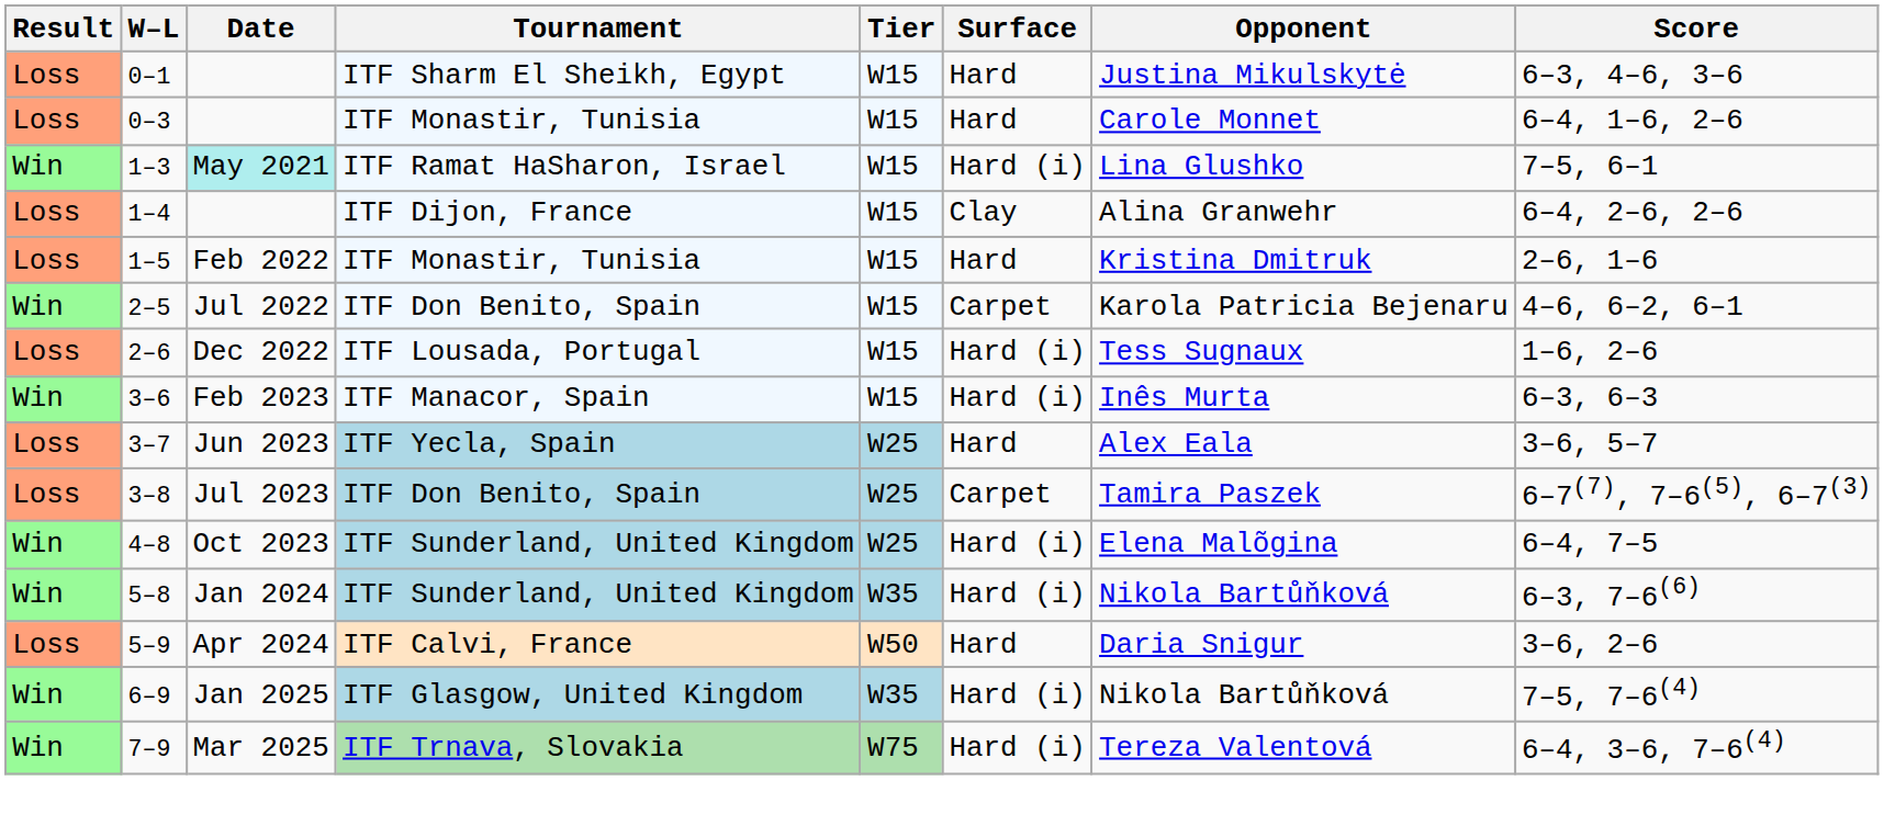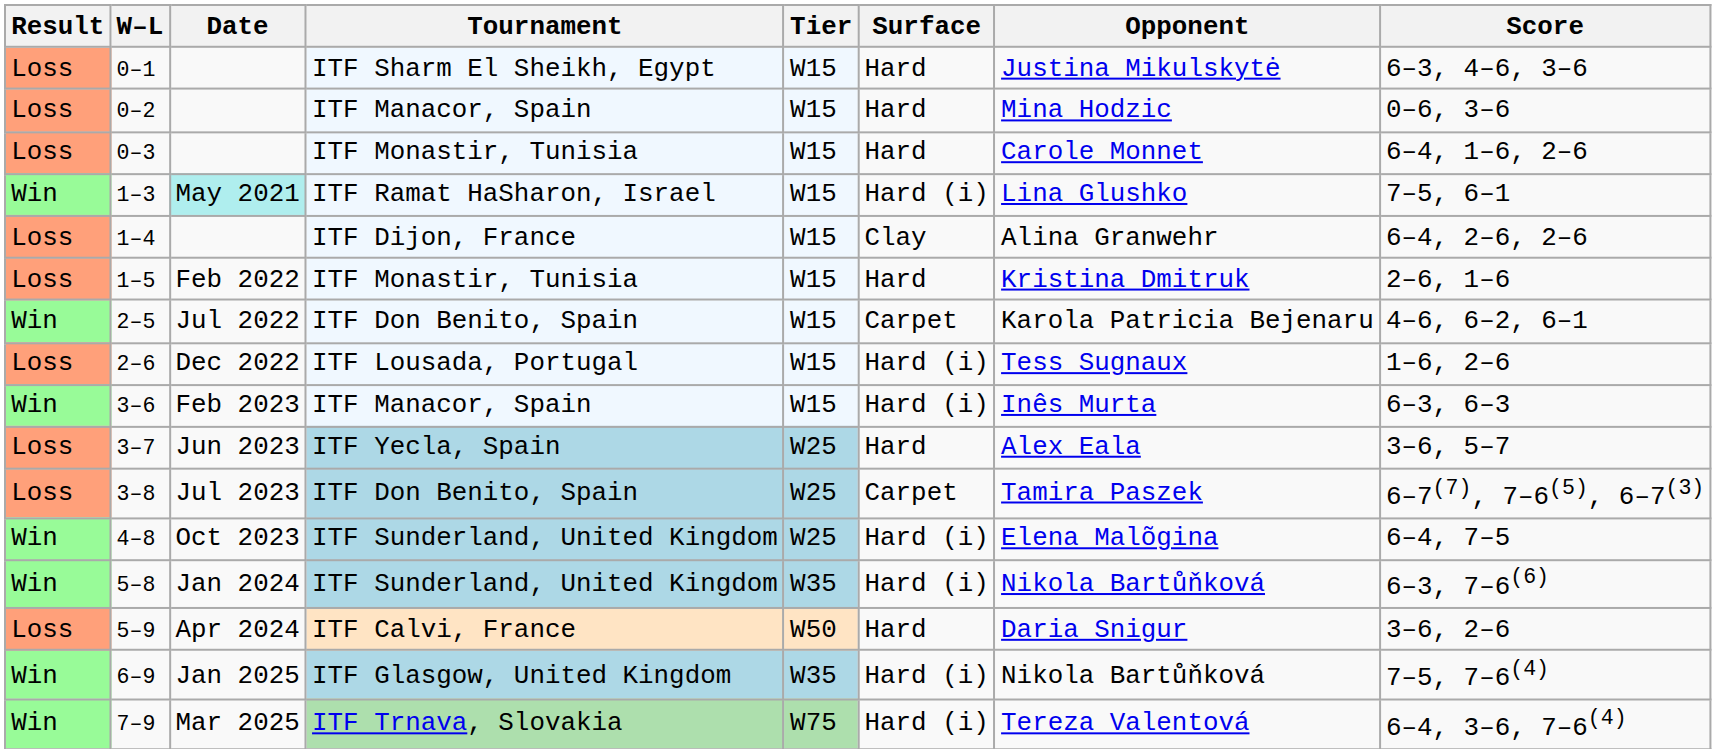+ row: Loss | 0–2 | ITF Manacor, Spain | W15 | Hard | Mina Hodzic | 0–6, 3–6
